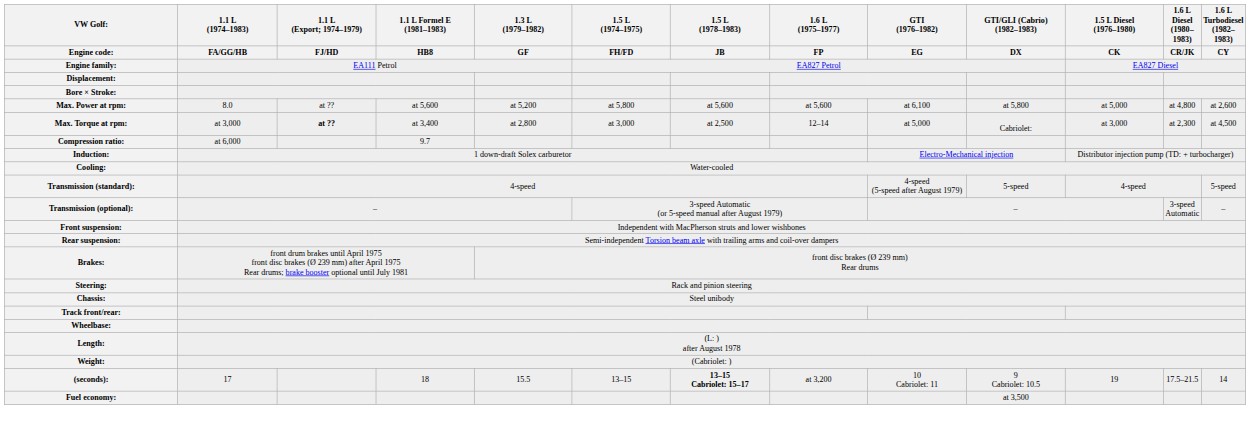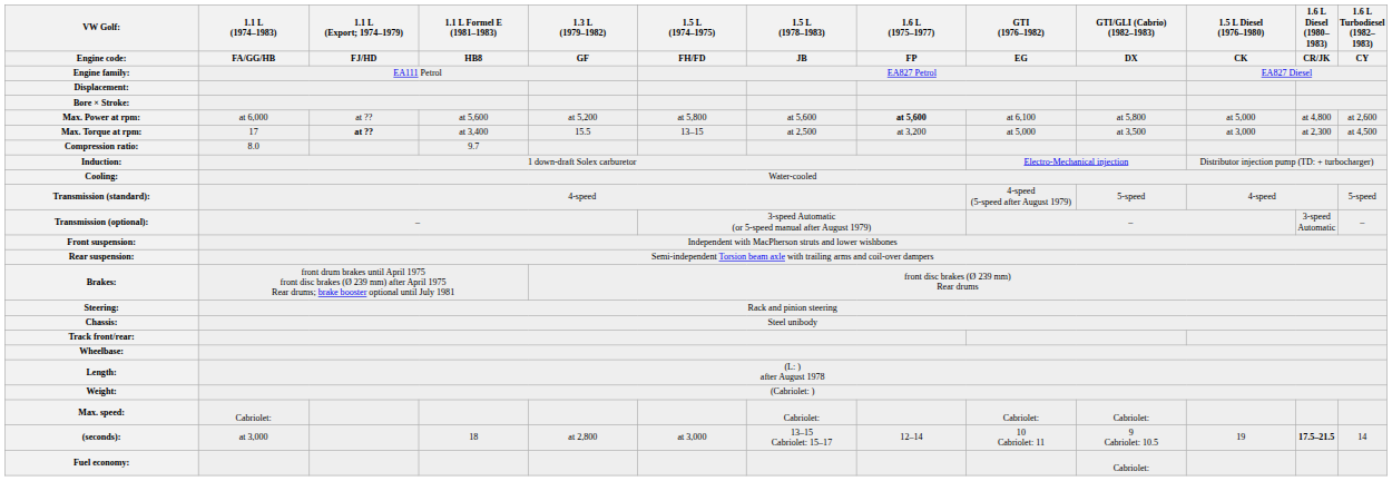Max. Power at rpm: | 1.1 L (1974–1983) / FA/GG/HB: 8.0 -> at 6,000
Max. Power at rpm: | 1.6 L (1975–1977) / FP: normal -> bold
Max. Torque at rpm: | 1.1 L (1974–1983) / FA/GG/HB: at 3,000 -> 17
Max. Torque at rpm: | 1.3 L (1979–1982) / GF: at 2,800 -> 15.5
Max. Torque at rpm: | 1.5 L (1974–1975) / FH/FD: at 3,000 -> 13–15
Max. Torque at rpm: | 1.6 L (1975–1977) / FP: 12–14 -> at 3,200
Max. Torque at rpm: | GTI/GLI (Cabrio) (1982–1983) / DX: Cabriolet: -> at 3,500
Compression ratio: | 1.1 L (1974–1983) / FA/GG/HB: at 6,000 -> 8.0
+ row: Max. speed: | Cabriolet: | Cabriolet: | Cabriolet: | Cabriolet:
(seconds): | 1.1 L (1974–1983) / FA/GG/HB: 17 -> at 3,000
(seconds): | 1.3 L (1979–1982) / GF: 15.5 -> at 2,800
(seconds): | 1.5 L (1974–1975) / FH/FD: 13–15 -> at 3,000
(seconds): | 1.5 L (1978–1983) / JB: bold -> normal
(seconds): | 1.6 L (1975–1977) / FP: at 3,200 -> 12–14
(seconds): | 1.6 L Diesel (1980–1983) / CR/JK: normal -> bold
Fuel economy: | GTI/GLI (Cabrio) (1982–1983) / DX: at 3,500 -> Cabriolet:
